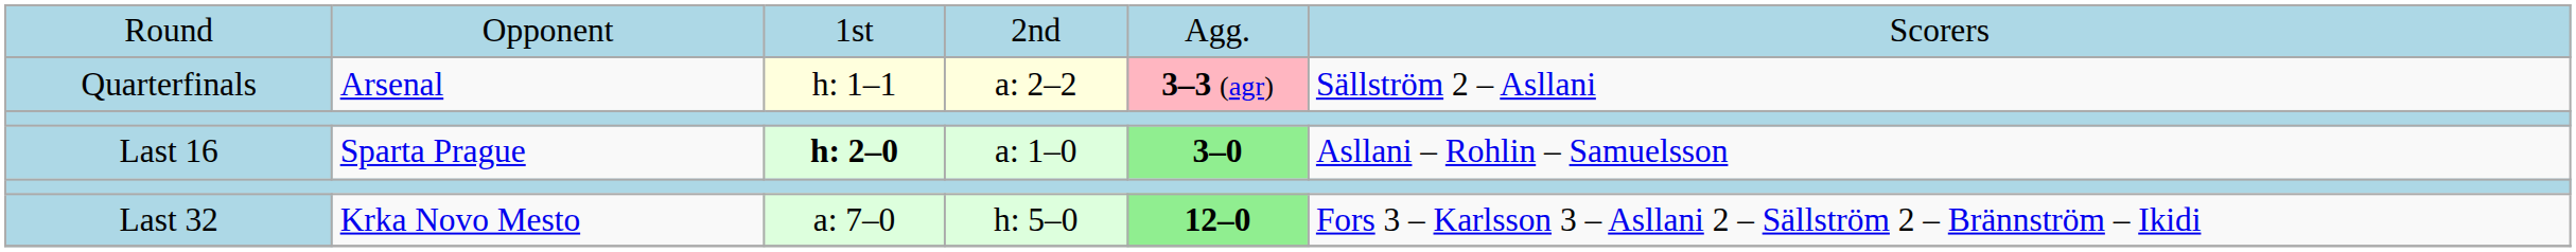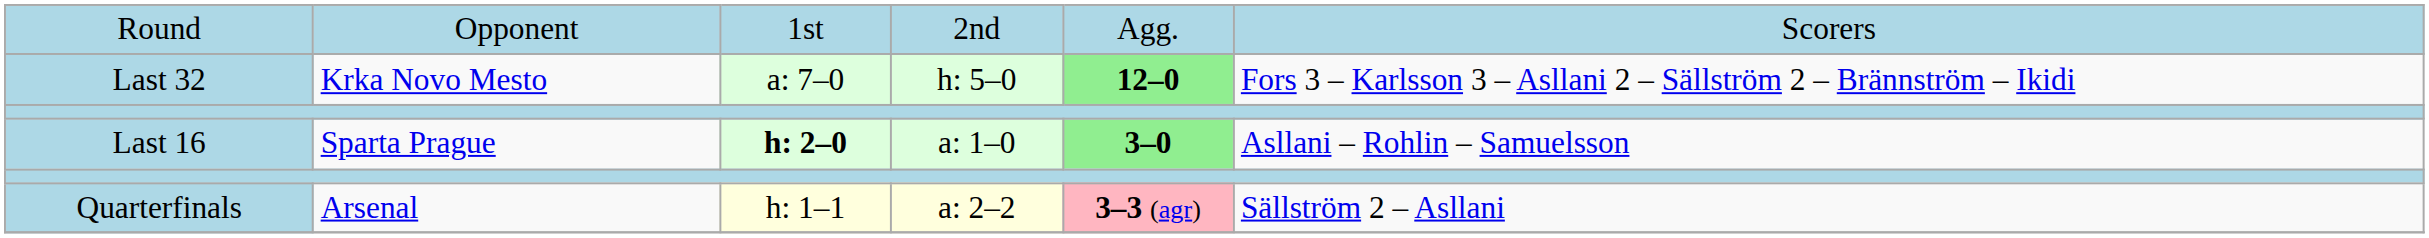rows swapped: Last 32 <-> Quarterfinals
